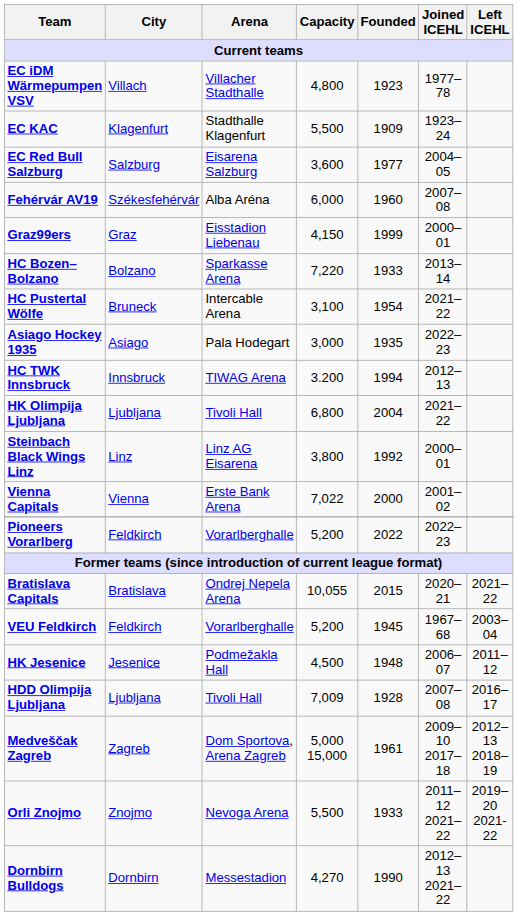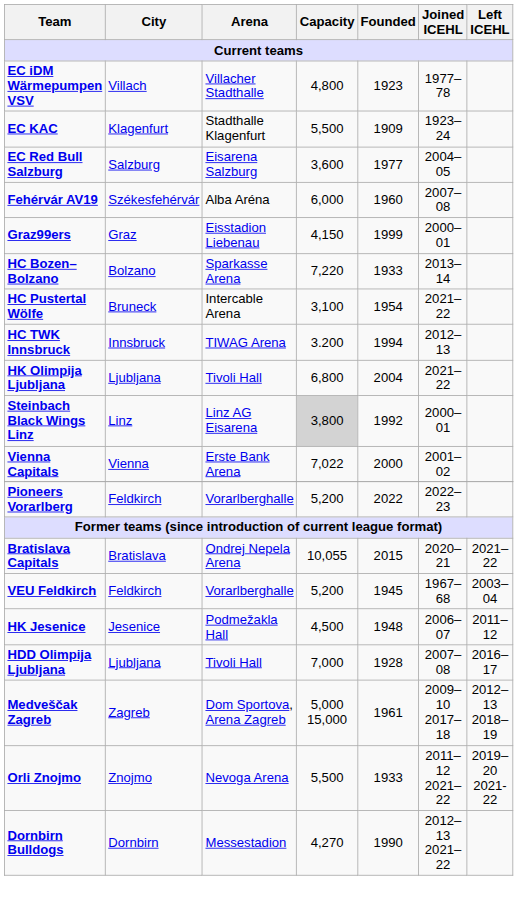- row: Asiago Hockey 1935 | Asiago | Pala Hodegart | 3,000 | 1935 | 2022–23
Steinbach Black Wings Linz | Capacity: no background -> lightgrey background
HDD Olimpija Ljubljana | Capacity: 7,009 -> 7,000
